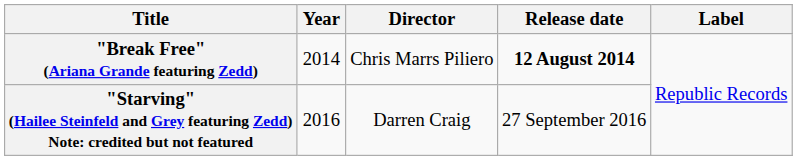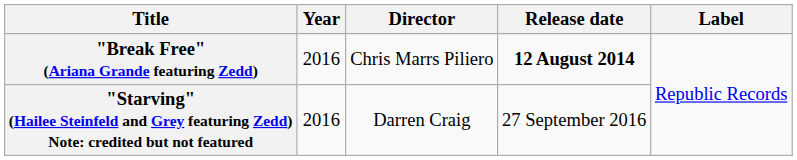"Break Free" (Ariana Grande featuring Zedd) | Year: 2014 -> 2016
